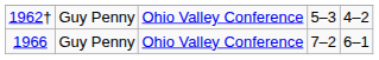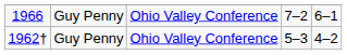rows swapped: 1962† <-> 1966
